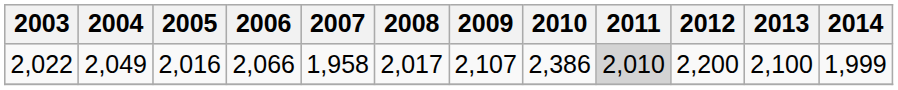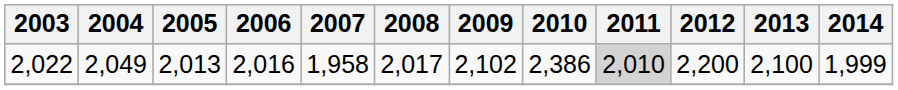2,022 | 2005: 2,016 -> 2,013
2,022 | 2006: 2,066 -> 2,016
2,022 | 2009: 2,107 -> 2,102
